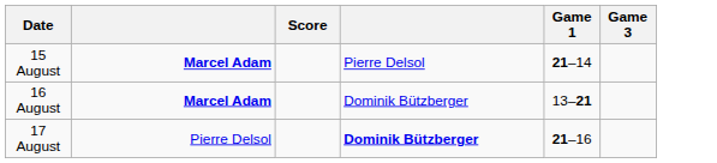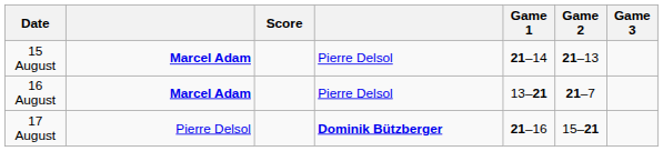+ column: Game 2 | 21–13 | 21–7 | 15–21
16 August | column 4: Dominik Bützberger -> Pierre Delsol
